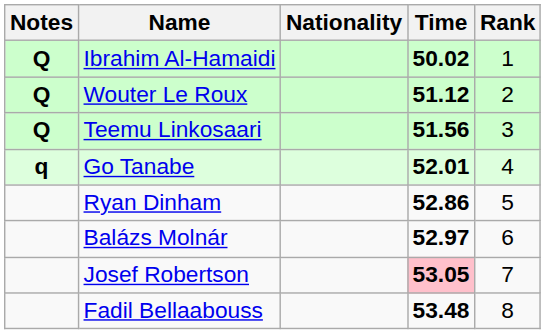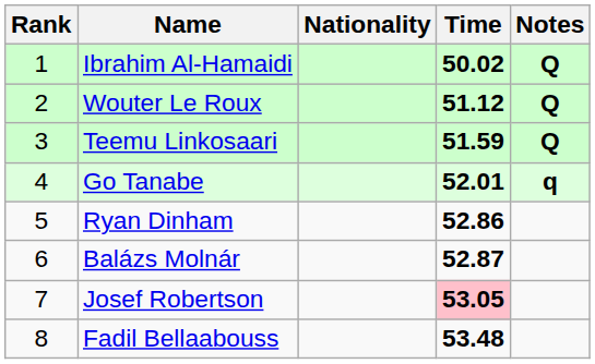columns swapped: Rank <-> Notes
Teemu Linkosaari | Time: 51.56 -> 51.59
Balázs Molnár | Time: 52.97 -> 52.87
